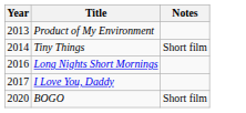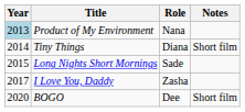+ column: Role | Nana | Diana | Sade | Zasha | Dee
Product of My Environment | Year: no background -> lightblue background
Long Nights Short Mornings | Year: 2016 -> 2015
